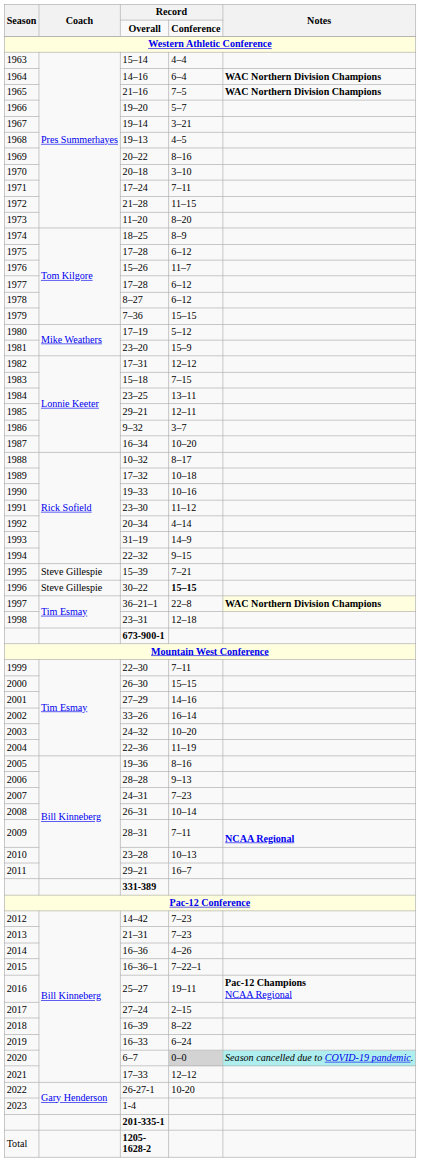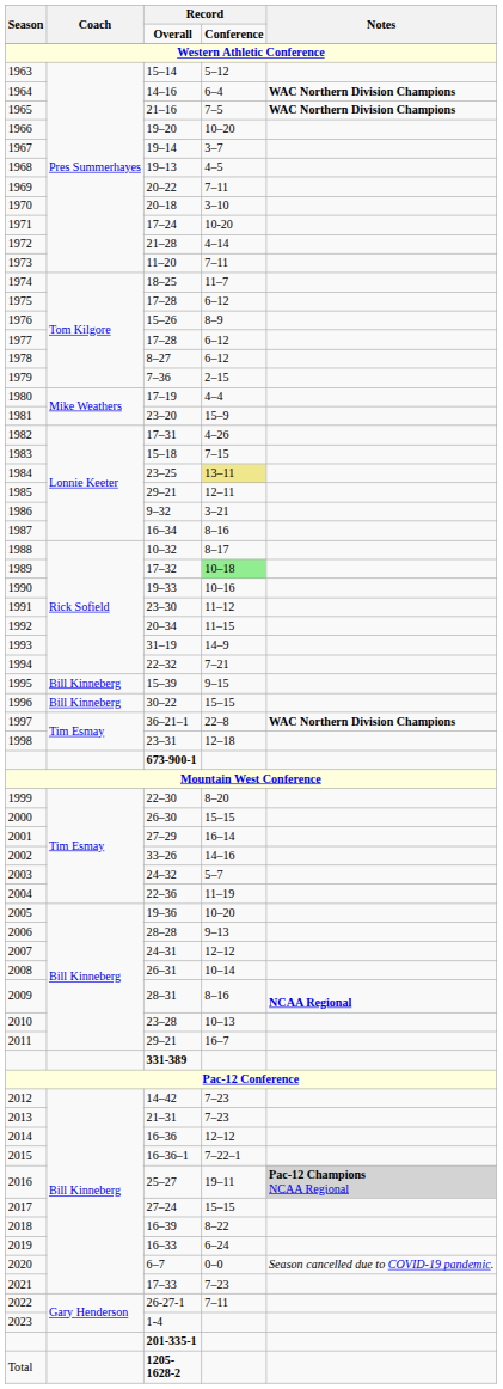1963 | column 4: 4–4 -> 5–12
1966 | column 4: 5–7 -> 10–20
1967 | column 4: 3–21 -> 3–7
1969 | column 4: 8–16 -> 7–11
1971 | column 4: 7–11 -> 10-20
1972 | column 4: 11–15 -> 4–14
1973 | column 4: 8–20 -> 7–11
1974 | column 4: 8–9 -> 11–7
1976 | column 4: 11–7 -> 8–9
1979 | column 4: 15–15 -> 2–15
1980 | column 4: 5–12 -> 4–4
1982 | column 4: 12–12 -> 4–26
1984 | column 4: no background -> khaki background
1986 | column 4: 3–7 -> 3–21
1987 | column 4: 10–20 -> 8–16
1989 | column 4: no background -> lightgreen background
1992 | column 4: 4–14 -> 11–15
1994 | column 4: 9–15 -> 7–21
1995 | Coach: Steve Gillespie -> Bill Kinneberg
1995 | column 4: 7–21 -> 9–15
1996 | Coach: Steve Gillespie -> Bill Kinneberg
1996 | column 4: bold -> normal
1997 | Notes: lightyellow background -> no background
1999 | column 4: 7–11 -> 8–20
2001 | column 4: 14–16 -> 16–14
2002 | column 4: 16–14 -> 14–16
2003 | column 4: 10–20 -> 5–7
2005 | column 4: 8–16 -> 10–20
2007 | column 4: 7–23 -> 12–12
2009 | column 4: 7–11 -> 8–16
2014 | column 4: 4–26 -> 12–12
2016 | Notes: no background -> lightgrey background
2017 | column 4: 2–15 -> 15–15
2020 | column 4: lightgrey background -> no background
2020 | Notes: paleturquoise background -> no background
2021 | column 4: 12–12 -> 7–23
2022 | column 4: 10-20 -> 7–11
